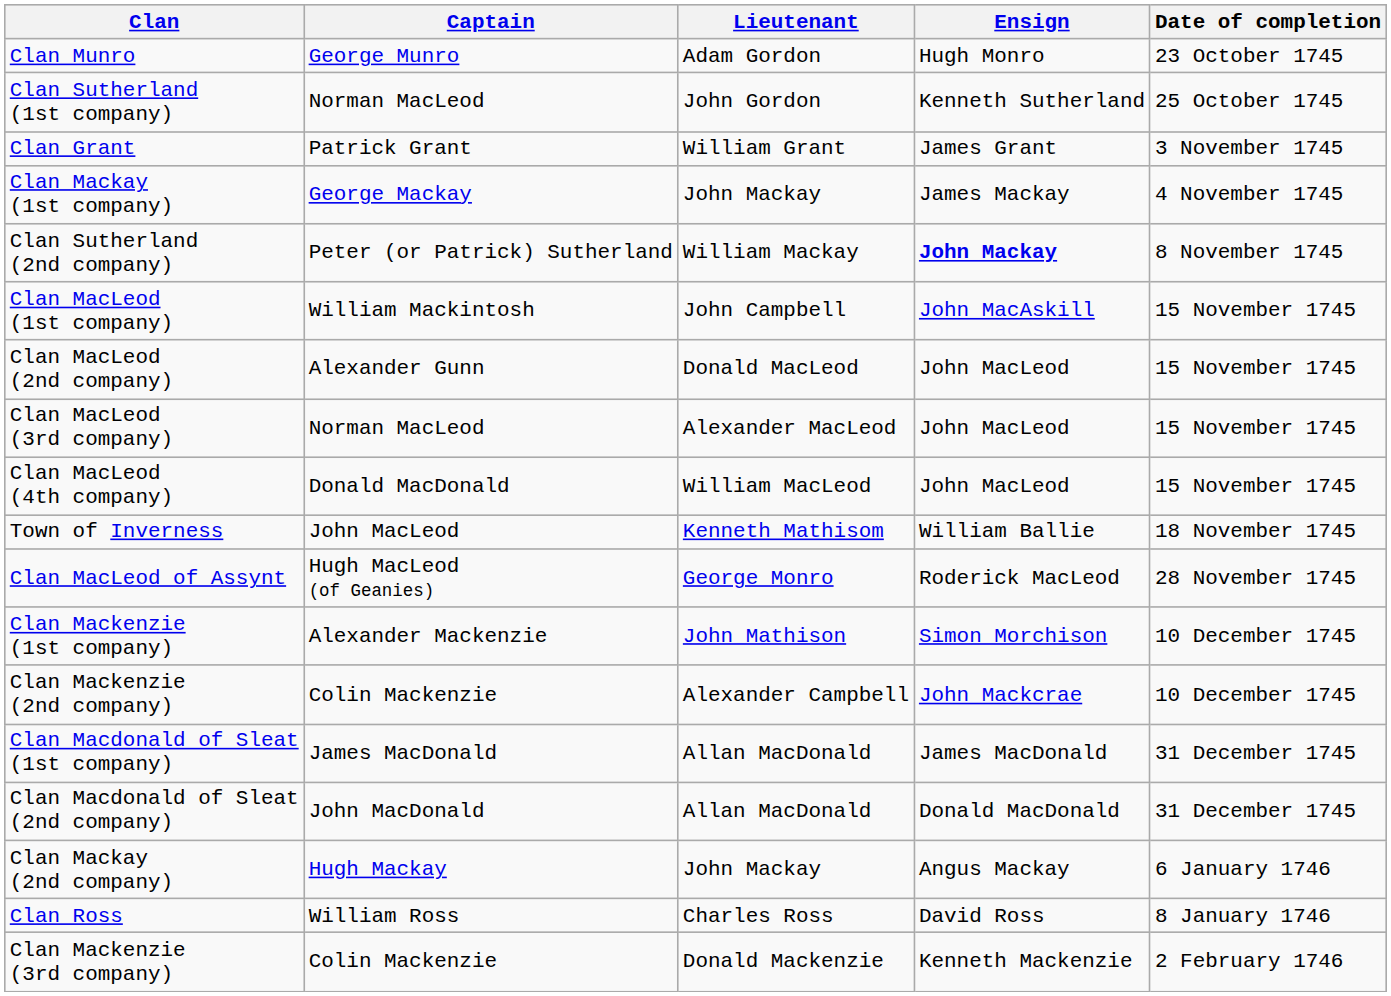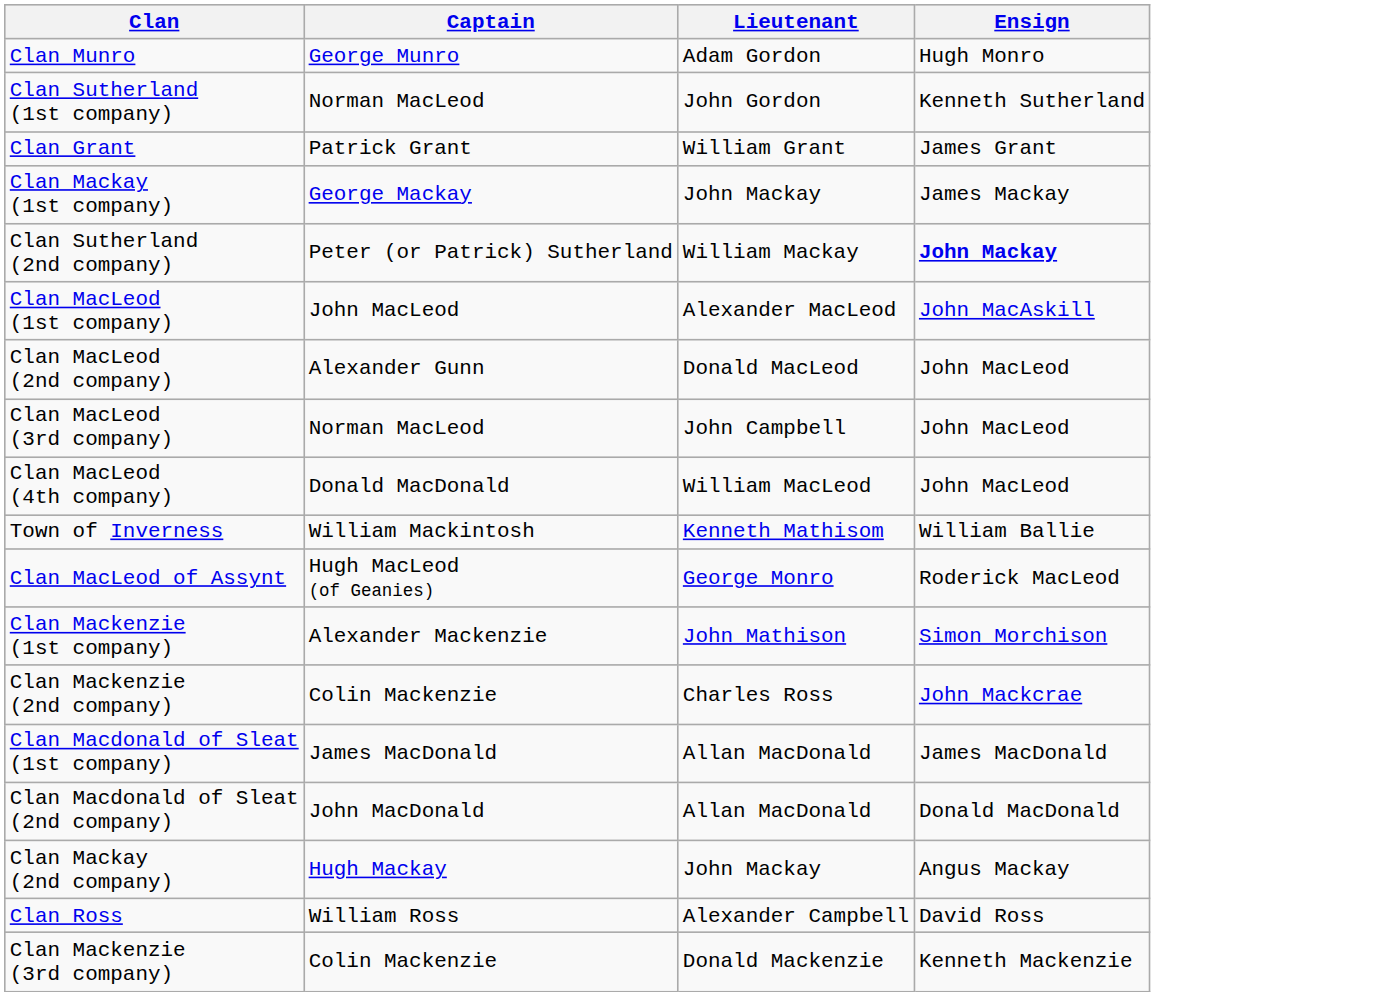- column: Date of completion | 23 October 1745 | 25 October 1745 | 3 November 1745 | 4 November 1745 | 8 November 1745 | 15 November 1745 | 15 November 1745 | 15 November 1745 | 15 November 1745 | 18 November 1745 | 28 November 1745 | 10 December 1745 | 10 December 1745 | 31 December 1745 | 31 December 1745 | 6 January 1746 | 8 January 1746 | 2 February 1746
Clan MacLeod (1st company) | Captain: William Mackintosh -> John MacLeod
Clan MacLeod (1st company) | Lieutenant: John Campbell -> Alexander MacLeod
Clan MacLeod (3rd company) | Lieutenant: Alexander MacLeod -> John Campbell
Town of Inverness | Captain: John MacLeod -> William Mackintosh
Clan Mackenzie (2nd company) | Lieutenant: Alexander Campbell -> Charles Ross
Clan Ross | Lieutenant: Charles Ross -> Alexander Campbell
